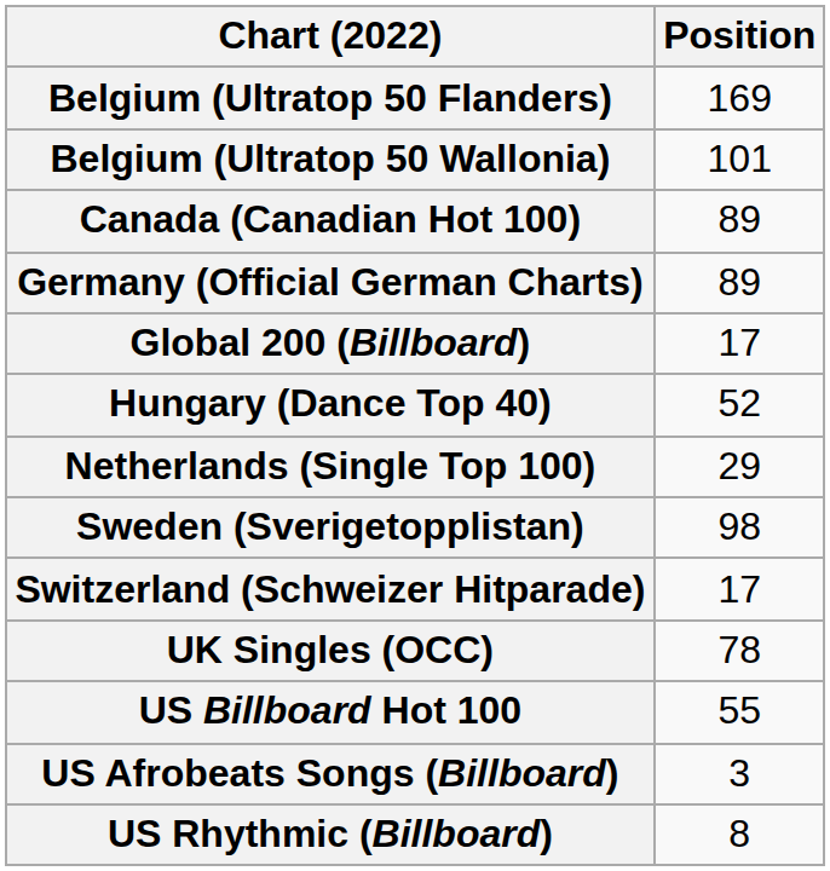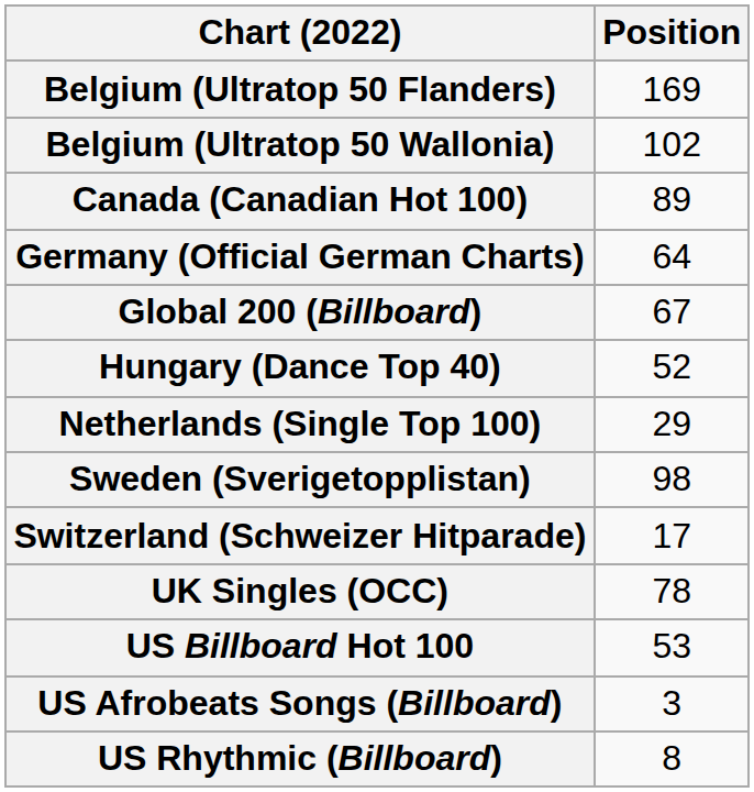Belgium (Ultratop 50 Wallonia) | Position: 101 -> 102
Germany (Official German Charts) | Position: 89 -> 64
Global 200 (Billboard) | Position: 17 -> 67
US Billboard Hot 100 | Position: 55 -> 53
